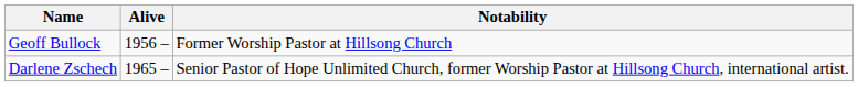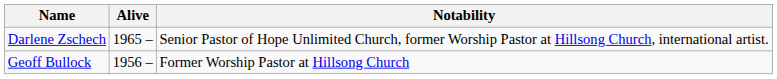rows swapped: Geoff Bullock <-> Darlene Zschech
